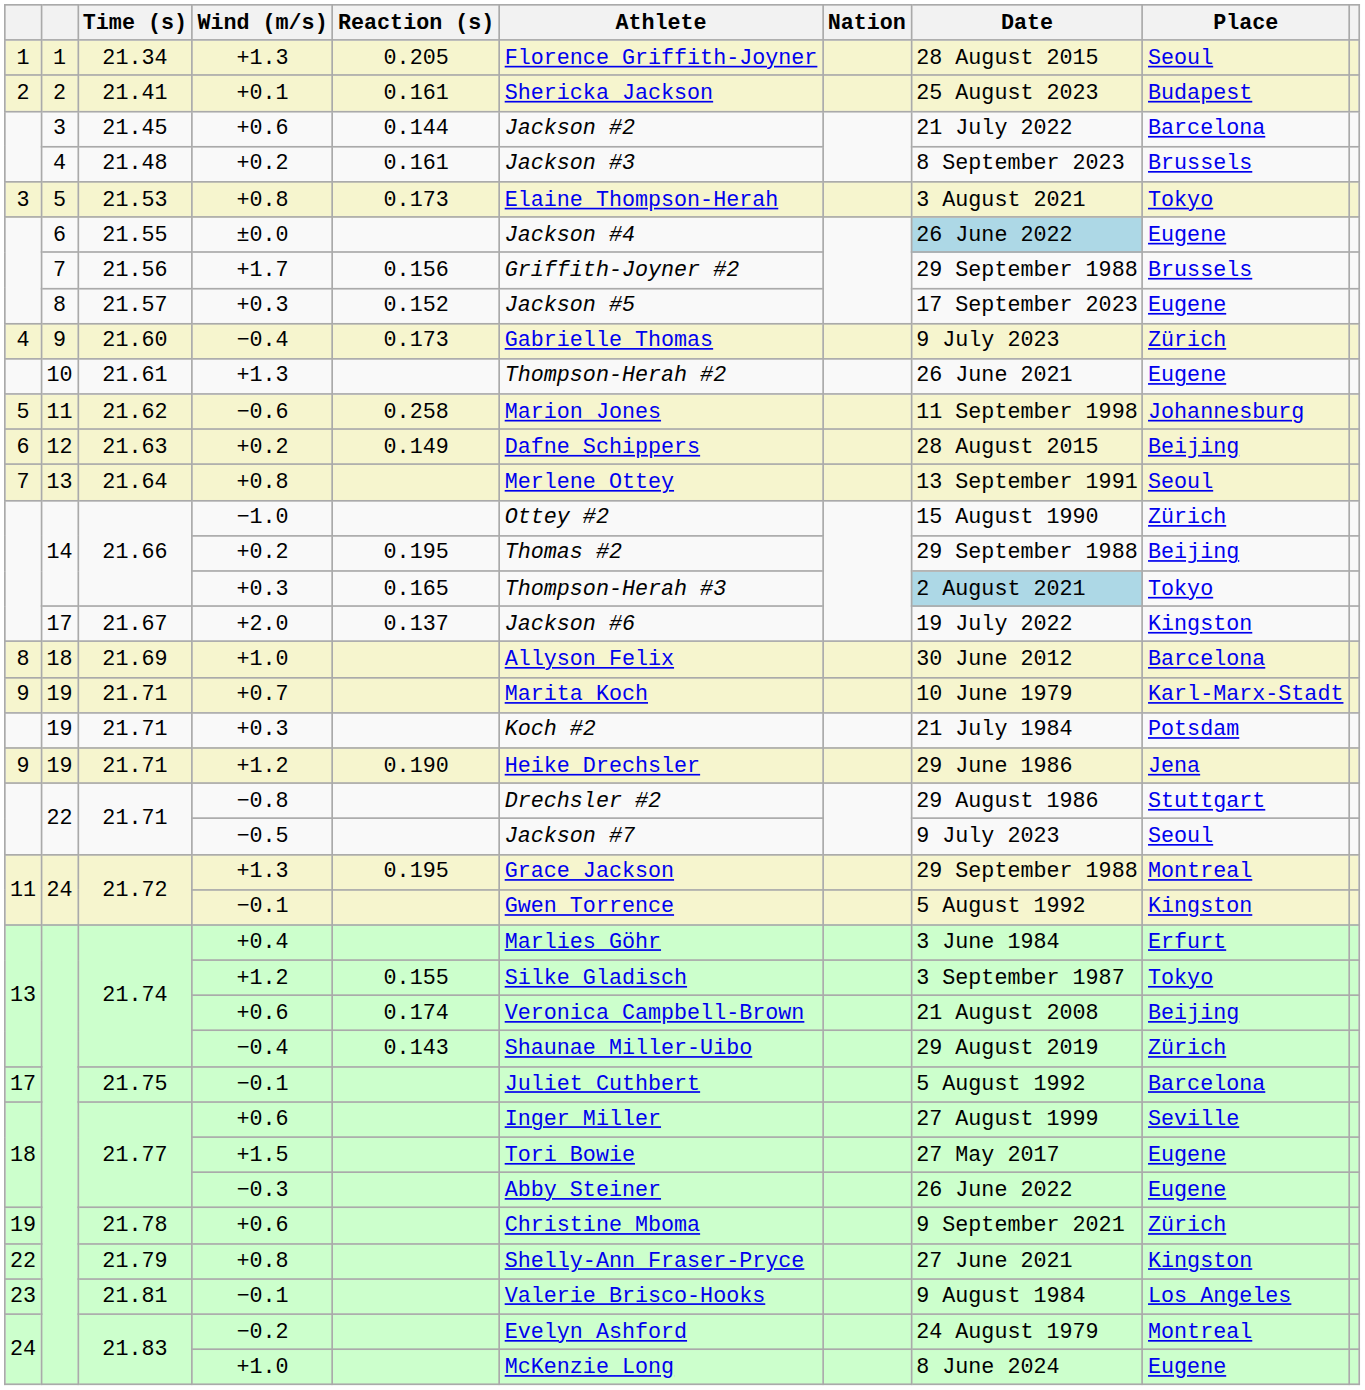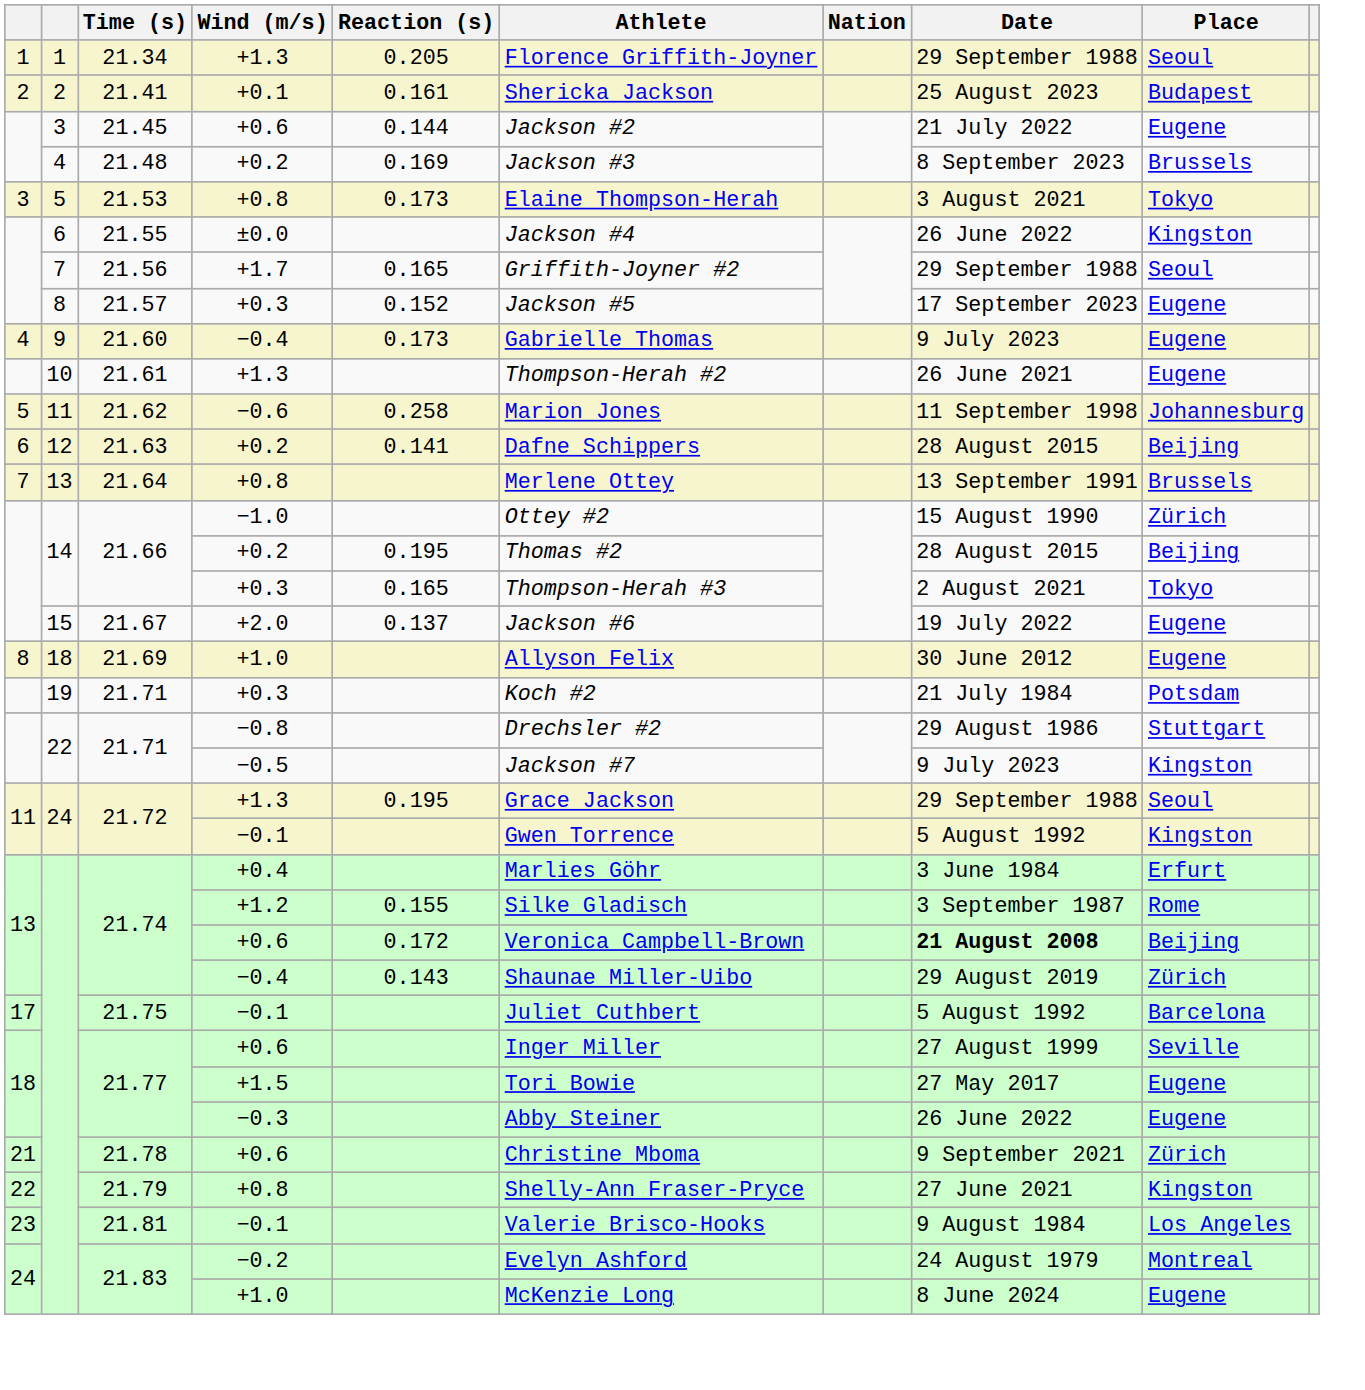21.34 | Date: 28 August 2015 -> 29 September 1988
21.45 | Place: Barcelona -> Eugene
21.48 | Reaction (s): 0.161 -> 0.169
21.55 | Date: lightblue background -> no background
21.55 | Place: Eugene -> Kingston
21.56 | Reaction (s): 0.156 -> 0.165
21.56 | Place: Brussels -> Seoul
21.60 | Place: Zürich -> Eugene
21.63 | Reaction (s): 0.149 -> 0.141
21.64 | Place: Seoul -> Brussels
21.66 / +0.2 | Date: 29 September 1988 -> 28 August 2015
21.66 / +0.3 | Date: lightblue background -> no background
21.67 | column 2: 17 -> 15
21.67 | Place: Kingston -> Eugene
21.69 | Place: Barcelona -> Eugene
- row: 9 | 19 | 21.71 | +0.7 | Marita Koch | 10 June 1979 | Karl-Marx-Stadt
- row: 9 | 19 | 21.71 | +1.2 | 0.190 | Heike Drechsler | 29 June 1986 | Jena
21.71 / −0.5 | Place: Seoul -> Kingston
21.72 / +1.3 | Place: Montreal -> Seoul
21.74 / +1.2 | Place: Tokyo -> Rome
21.74 / +0.6 | Reaction (s): 0.174 -> 0.172
21.74 / +0.6 | Date: normal -> bold
21.78 | column 1: 19 -> 21
